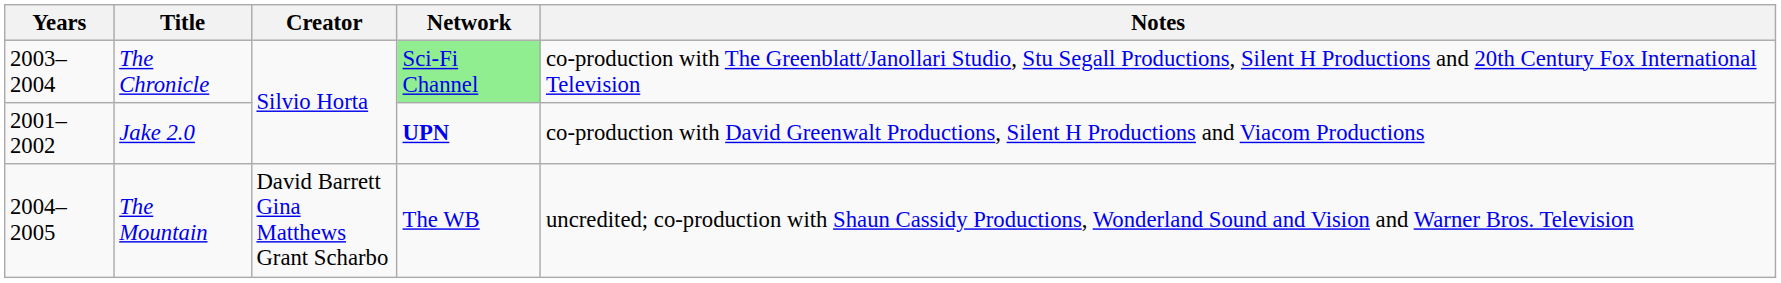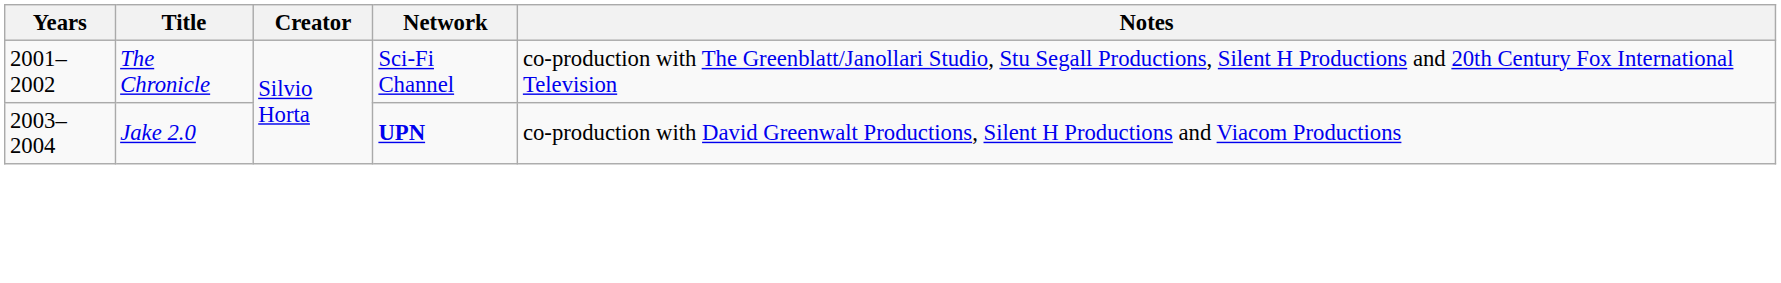The Chronicle | Years: 2003–2004 -> 2001–2002
The Chronicle | Network: lightgreen background -> no background
Jake 2.0 | Years: 2001–2002 -> 2003–2004
- row: 2004–2005 | The Mountain | David Barrett Gina Matthews Grant Scharbo | The WB | uncredited; co-production with Shaun Cassidy Productions, Wonderland Sound and Vision and Warner Bros. Television
